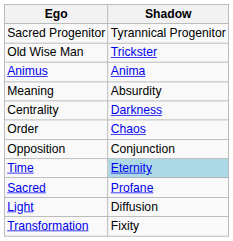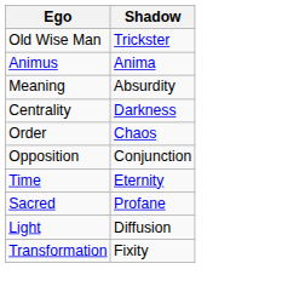- row: Sacred Progenitor | Tyrannical Progenitor
Time | Shadow: lightblue background -> no background
